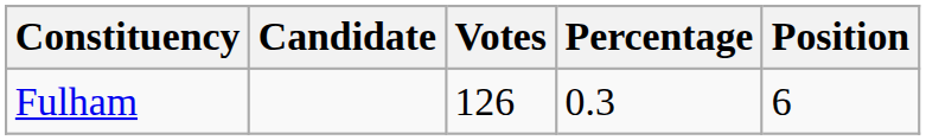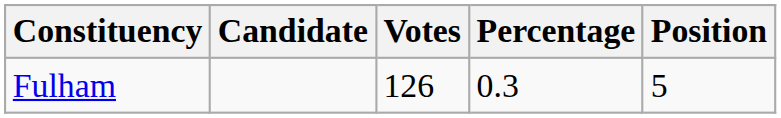Fulham | Position: 6 -> 5
